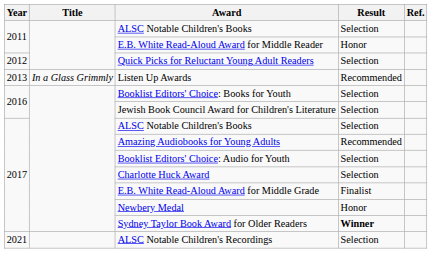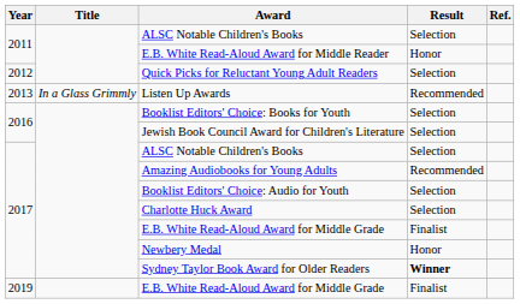+ row: 2019 | E.B. White Read-Aloud Award for Middle Grade | Finalist
- row: 2021 | ALSC Notable Children's Recordings | Selection
